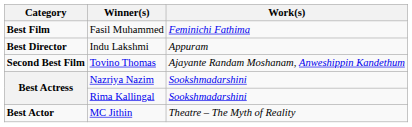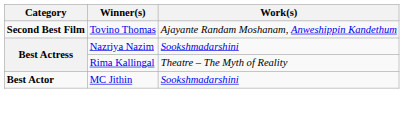- row: Best Film | Fasil Muhammed | Feminichi Fathima
- row: Best Director | Indu Lakshmi | Appuram
Rima Kallingal | Work(s): Sookshmadarshini -> Theatre – The Myth of Reality
MC Jithin | Work(s): Theatre – The Myth of Reality -> Sookshmadarshini
